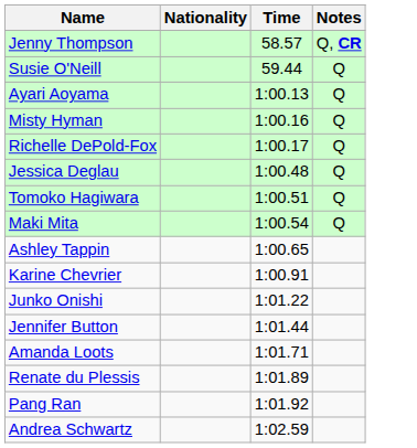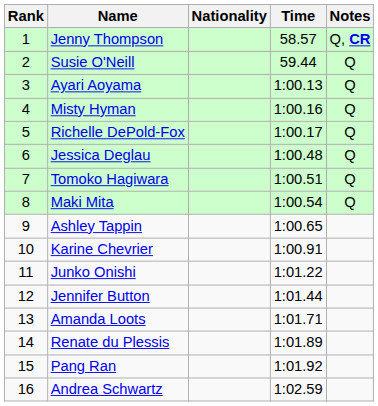+ column: Rank | 1 | 2 | 3 | 4 | 5 | 6 | 7 | 8 | 9 | 10 | 11 | 12 | 13 | 14 | 15 | 16
